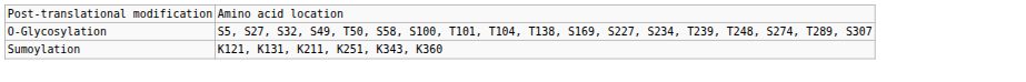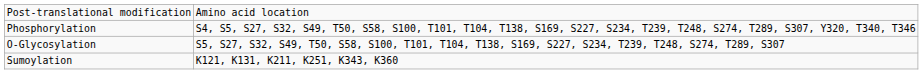+ row: Phosphorylation | S4, S5, S27, S32, S49, T50, S58, S100, T101, T104, T138, S169, S227, S234, T239, T248, S274, T289, S307, Y320, T340, T346
